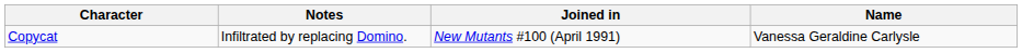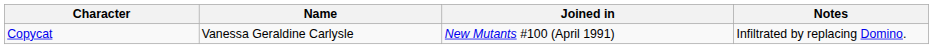columns swapped: Name <-> Notes
